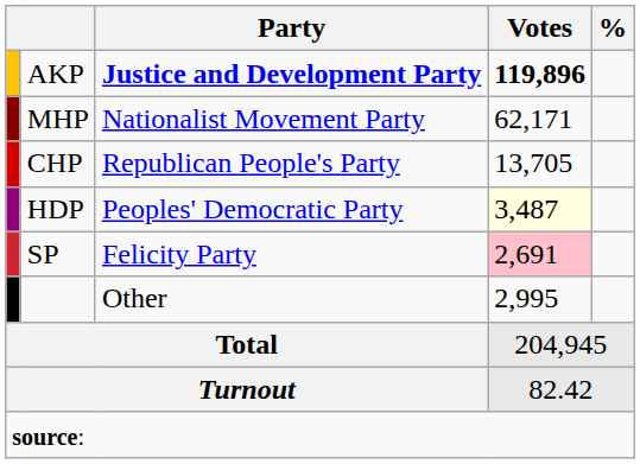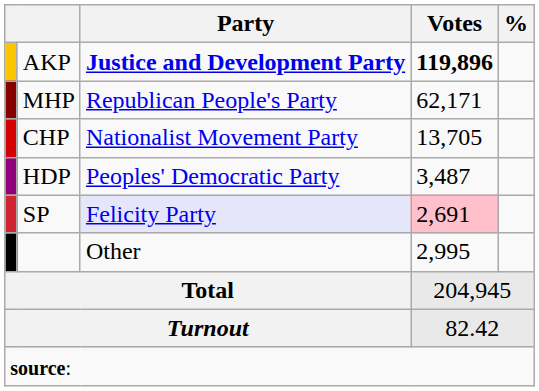MHP | Party: Nationalist Movement Party -> Republican People's Party
CHP | Party: Republican People's Party -> Nationalist Movement Party
HDP | Votes: lightyellow background -> no background
SP | Party: no background -> lavender background
